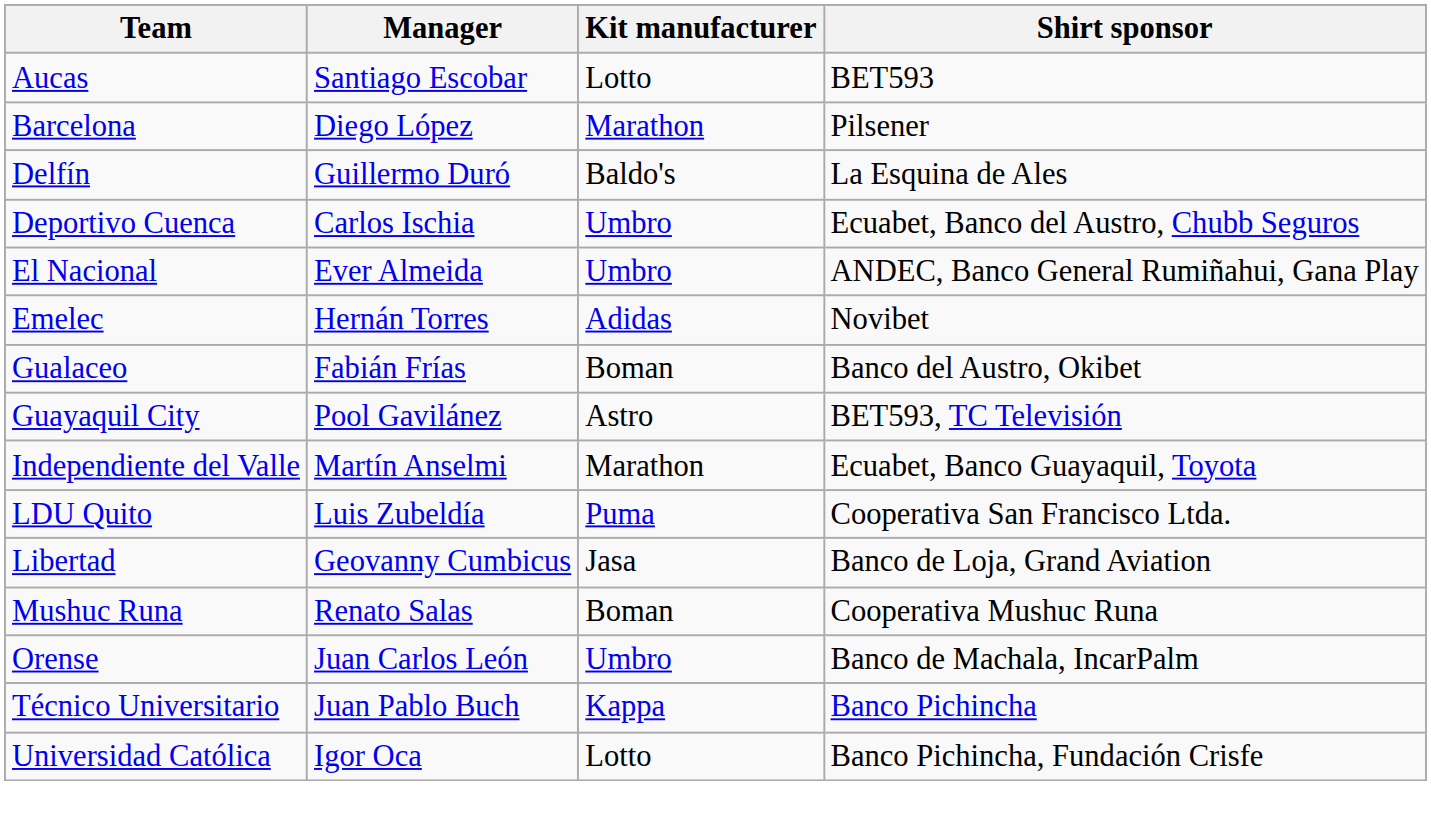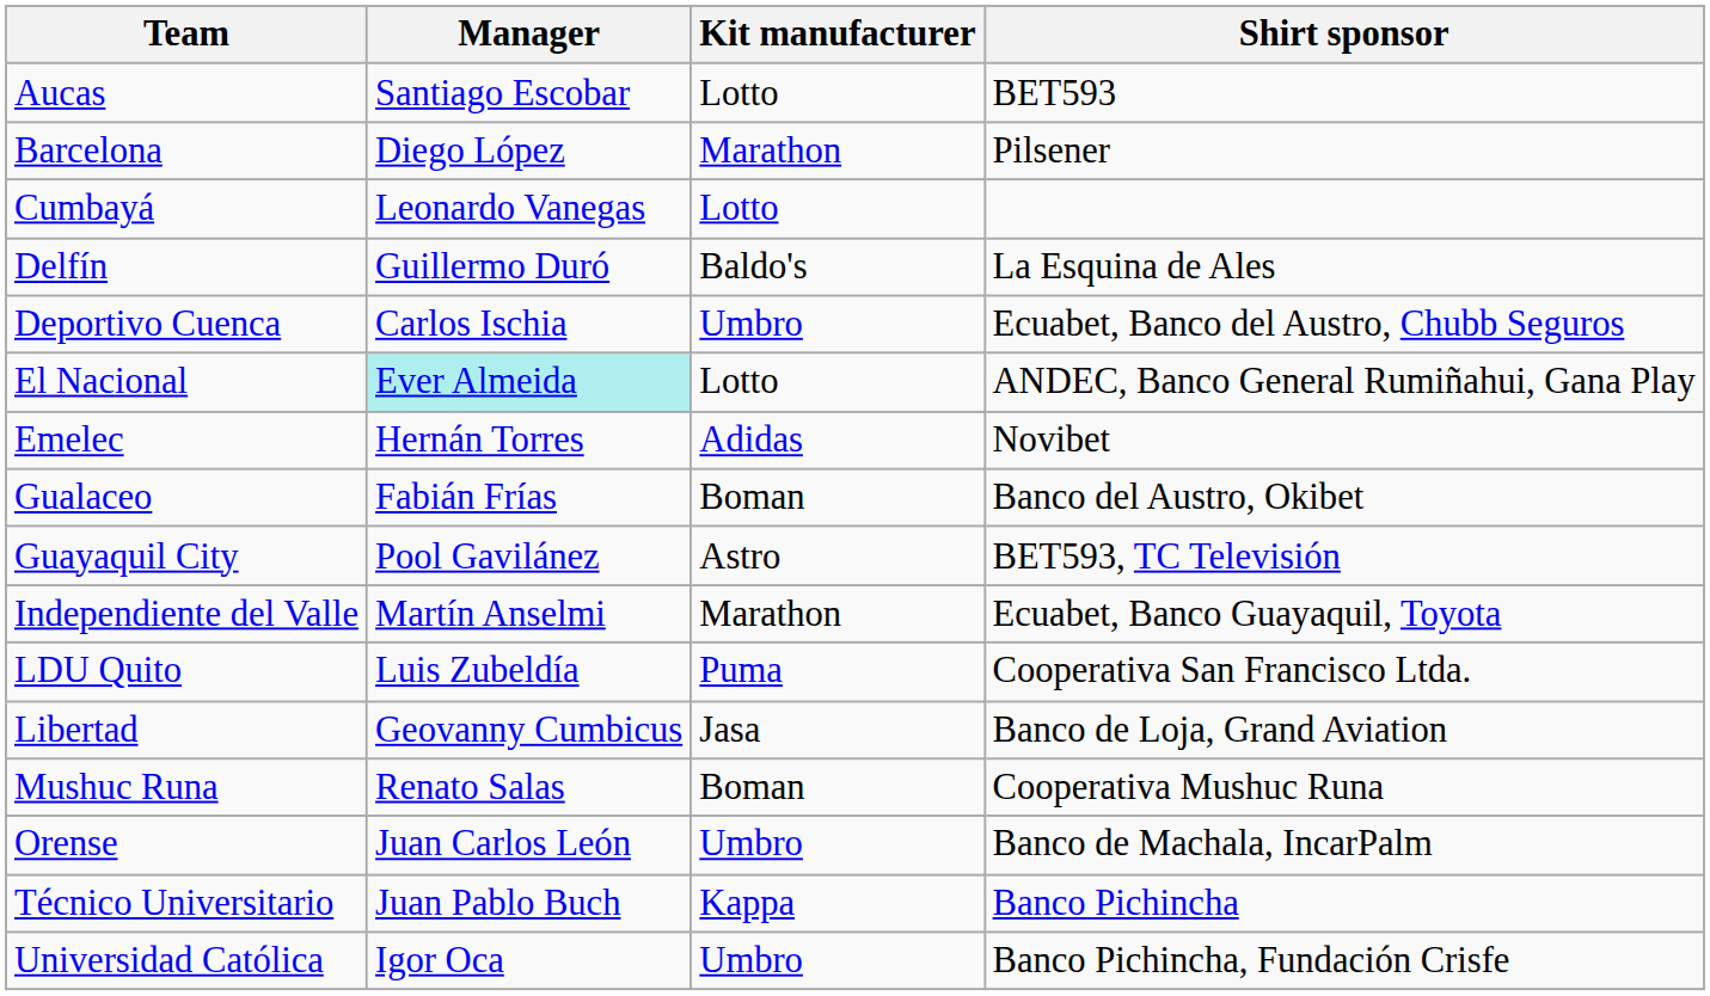+ row: Cumbayá | Leonardo Vanegas | Lotto
El Nacional | Manager: no background -> paleturquoise background
El Nacional | Kit manufacturer: Umbro -> Lotto
Universidad Católica | Kit manufacturer: Lotto -> Umbro
